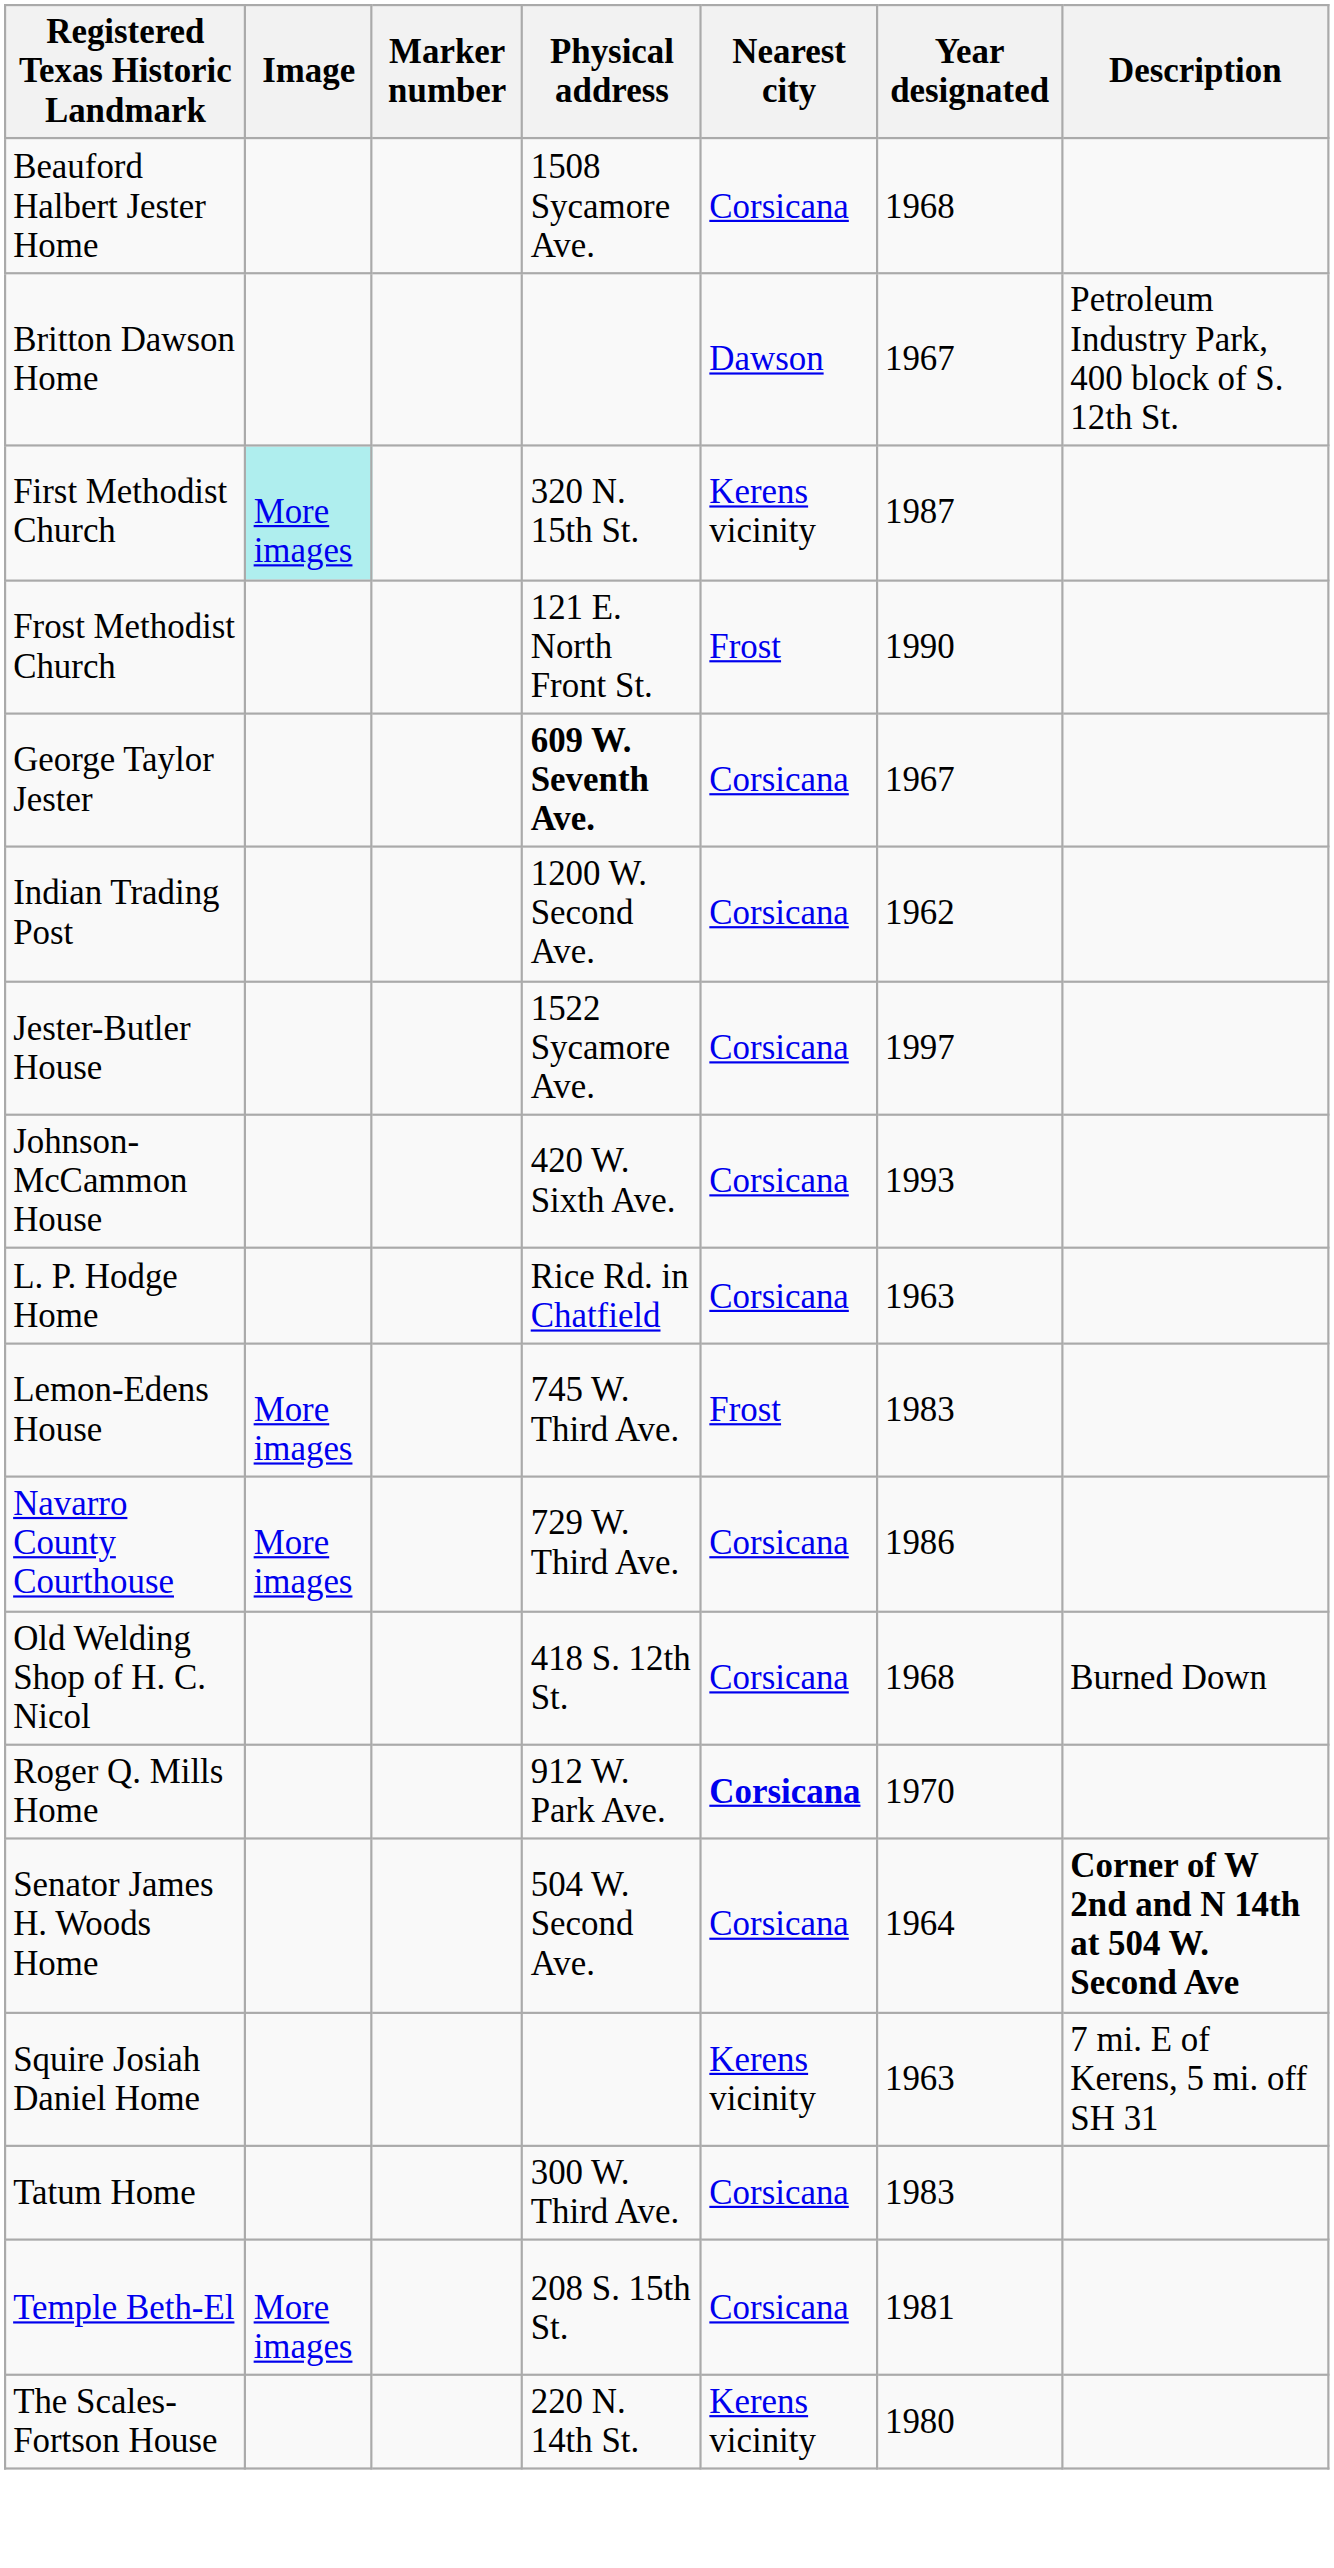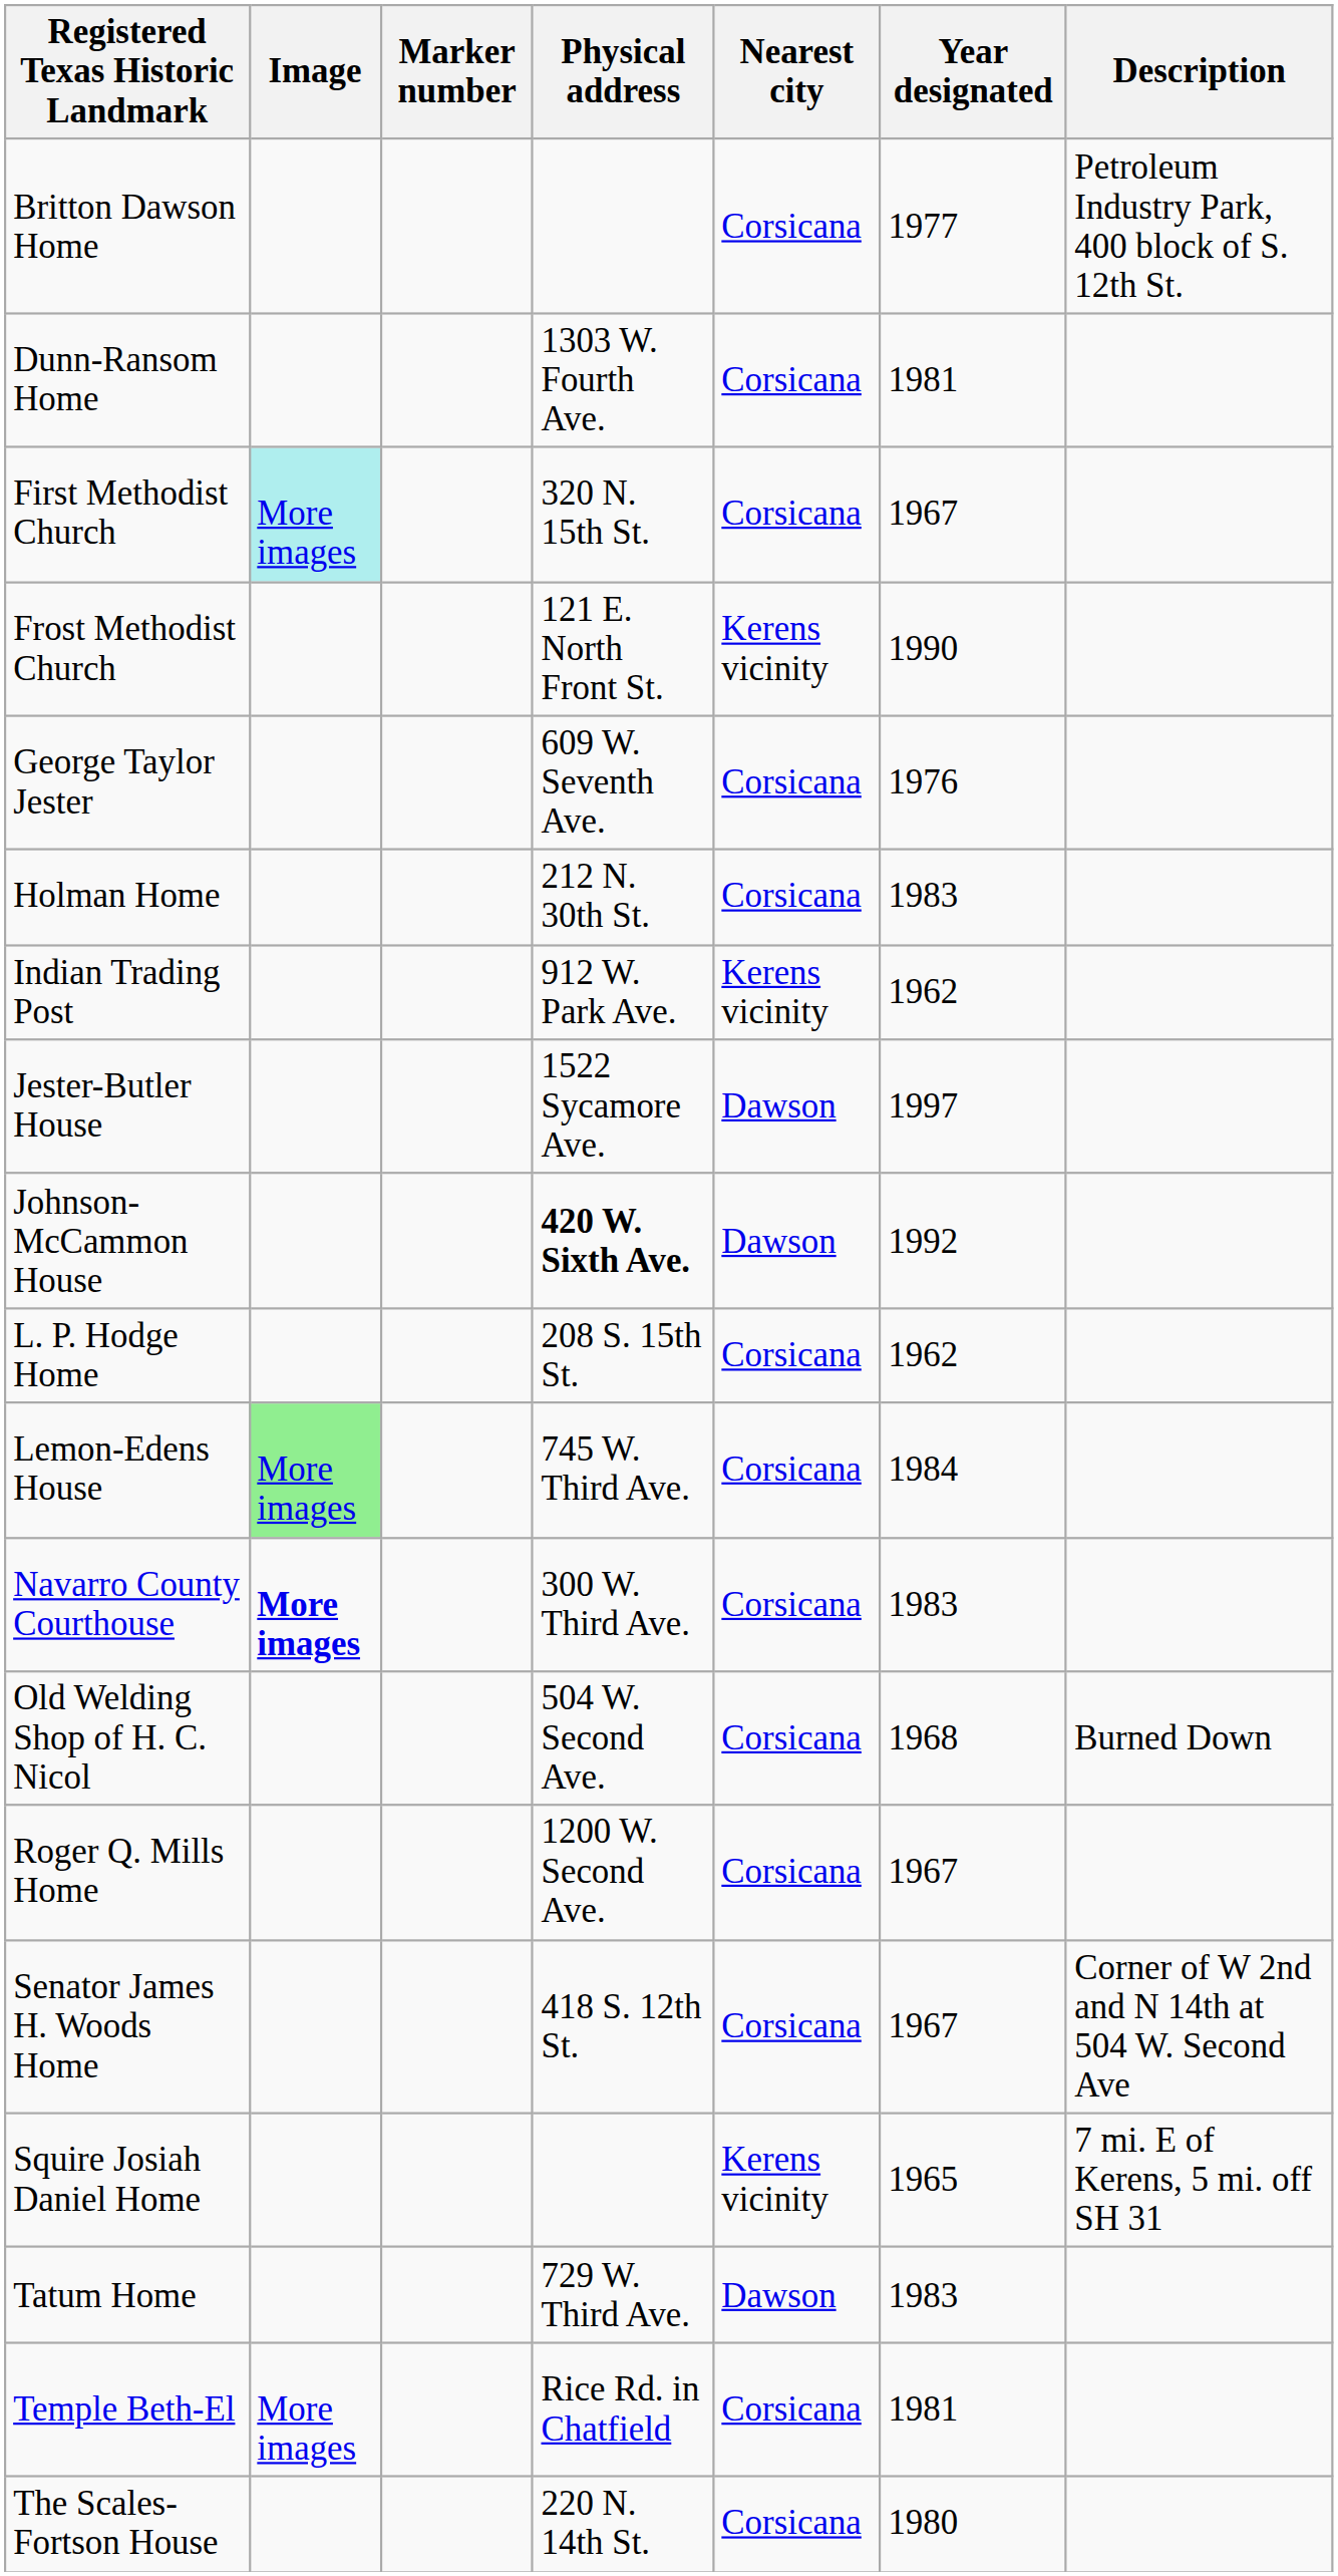- row: Beauford Halbert Jester Home | 1508 Sycamore Ave. | Corsicana | 1968
Britton Dawson Home | Nearest city: Dawson -> Corsicana
Britton Dawson Home | Year designated: 1967 -> 1977
+ row: Dunn-Ransom Home | 1303 W. Fourth Ave. | Corsicana | 1981
First Methodist Church | Nearest city: Kerens vicinity -> Corsicana
First Methodist Church | Year designated: 1987 -> 1967
Frost Methodist Church | Nearest city: Frost -> Kerens vicinity
George Taylor Jester | Physical address: bold -> normal
George Taylor Jester | Year designated: 1967 -> 1976
+ row: Holman Home | 212 N. 30th St. | Corsicana | 1983
Indian Trading Post | Physical address: 1200 W. Second Ave. -> 912 W. Park Ave.
Indian Trading Post | Nearest city: Corsicana -> Kerens vicinity
Jester-Butler House | Nearest city: Corsicana -> Dawson
Johnson-McCammon House | Physical address: normal -> bold
Johnson-McCammon House | Nearest city: Corsicana -> Dawson
Johnson-McCammon House | Year designated: 1993 -> 1992
L. P. Hodge Home | Physical address: Rice Rd. in Chatfield -> 208 S. 15th St.
L. P. Hodge Home | Year designated: 1963 -> 1962
Lemon-Edens House | Image: no background -> lightgreen background
Lemon-Edens House | Nearest city: Frost -> Corsicana
Lemon-Edens House | Year designated: 1983 -> 1984
Navarro County Courthouse | Image: normal -> bold
Navarro County Courthouse | Physical address: 729 W. Third Ave. -> 300 W. Third Ave.
Navarro County Courthouse | Year designated: 1986 -> 1983
Old Welding Shop of H. C. Nicol | Physical address: 418 S. 12th St. -> 504 W. Second Ave.
Roger Q. Mills Home | Physical address: 912 W. Park Ave. -> 1200 W. Second Ave.
Roger Q. Mills Home | Nearest city: bold -> normal
Roger Q. Mills Home | Year designated: 1970 -> 1967
Senator James H. Woods Home | Physical address: 504 W. Second Ave. -> 418 S. 12th St.
Senator James H. Woods Home | Year designated: 1964 -> 1967
Senator James H. Woods Home | Description: bold -> normal
Squire Josiah Daniel Home | Year designated: 1963 -> 1965
Tatum Home | Physical address: 300 W. Third Ave. -> 729 W. Third Ave.
Tatum Home | Nearest city: Corsicana -> Dawson
Temple Beth-El | Physical address: 208 S. 15th St. -> Rice Rd. in Chatfield
The Scales-Fortson House | Nearest city: Kerens vicinity -> Corsicana
